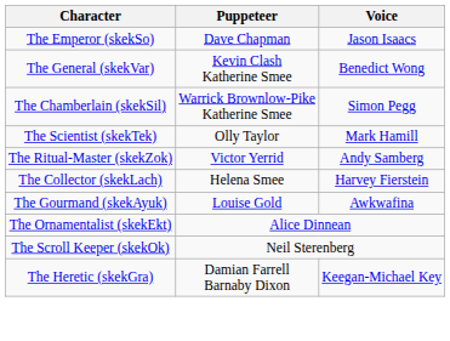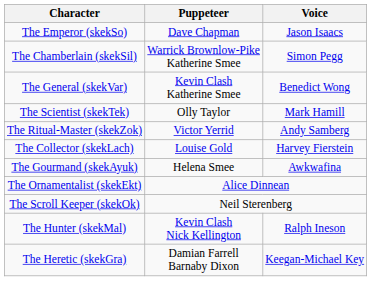rows swapped: The Chamberlain (skekSil) <-> The General (skekVar)
The Collector (skekLach) | Puppeteer: Helena Smee -> Louise Gold
The Gourmand (skekAyuk) | Puppeteer: Louise Gold -> Helena Smee
+ row: The Hunter (skekMal) | Kevin Clash Nick Kellington | Ralph Ineson
